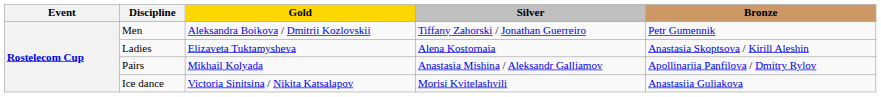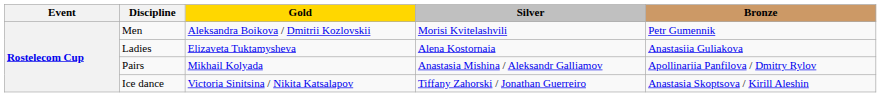Men | Silver: Tiffany Zahorski / Jonathan Guerreiro -> Morisi Kvitelashvili
Ladies | Bronze: Anastasia Skoptsova / Kirill Aleshin -> Anastasiia Guliakova
Ice dance | Silver: Morisi Kvitelashvili -> Tiffany Zahorski / Jonathan Guerreiro
Ice dance | Bronze: Anastasiia Guliakova -> Anastasia Skoptsova / Kirill Aleshin
